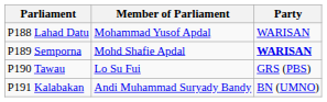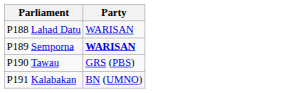- column: Member of Parliament | Mohammad Yusof Apdal | Mohd Shafie Apdal | Lo Su Fui | Andi Muhammad Suryady Bandy
